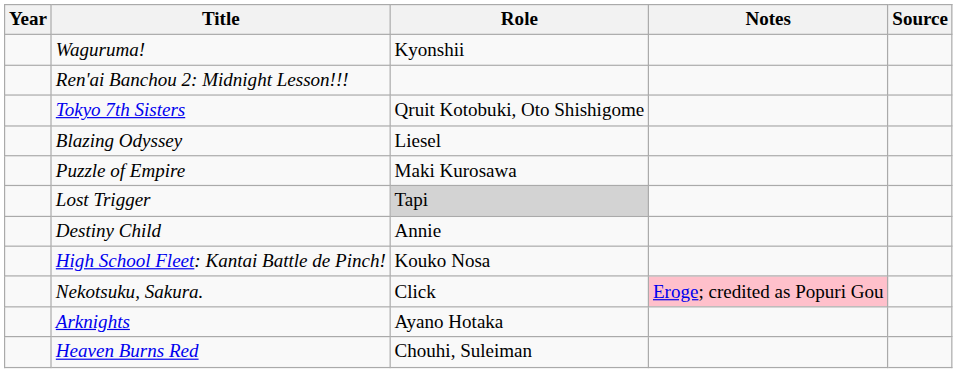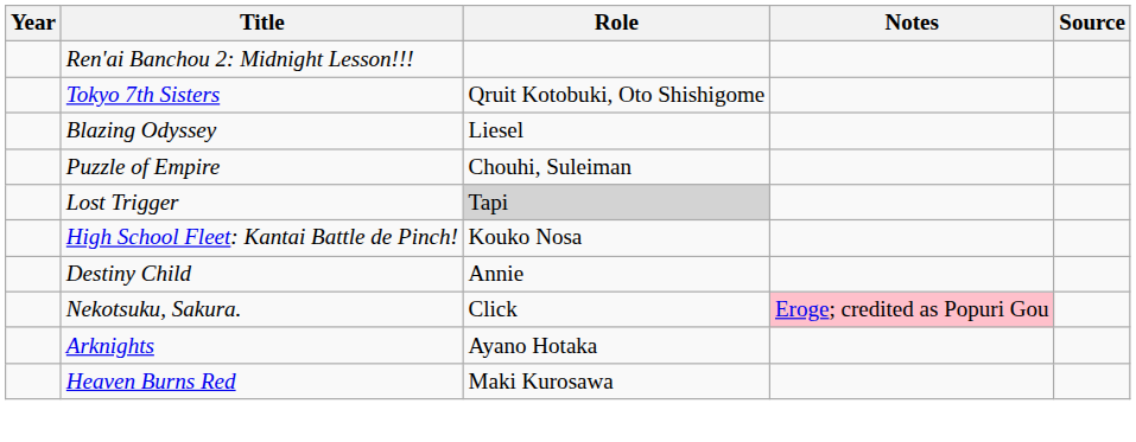- row: Waguruma! | Kyonshii
Puzzle of Empire | Role: Maki Kurosawa -> Chouhi, Suleiman
rows swapped: High School Fleet: Kantai Battle de Pinch! <-> Destiny Child
Heaven Burns Red | Role: Chouhi, Suleiman -> Maki Kurosawa
